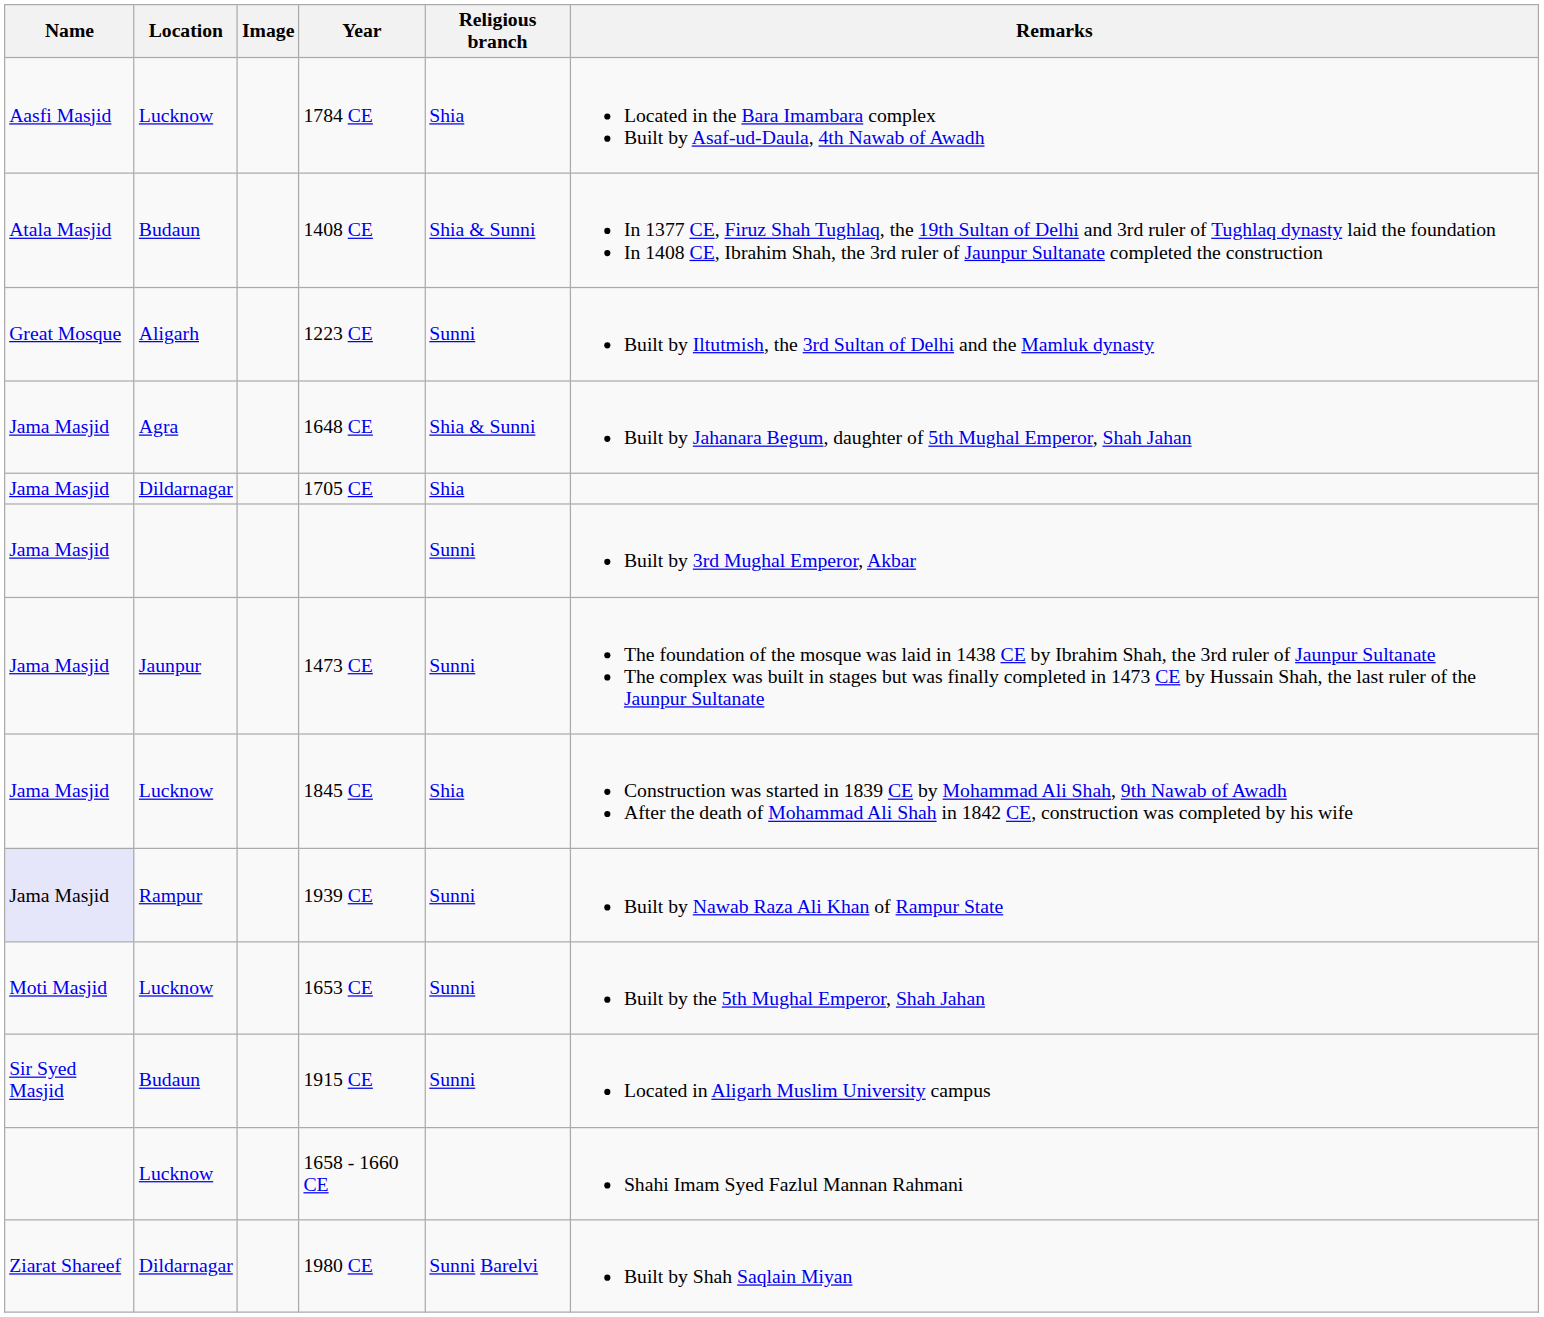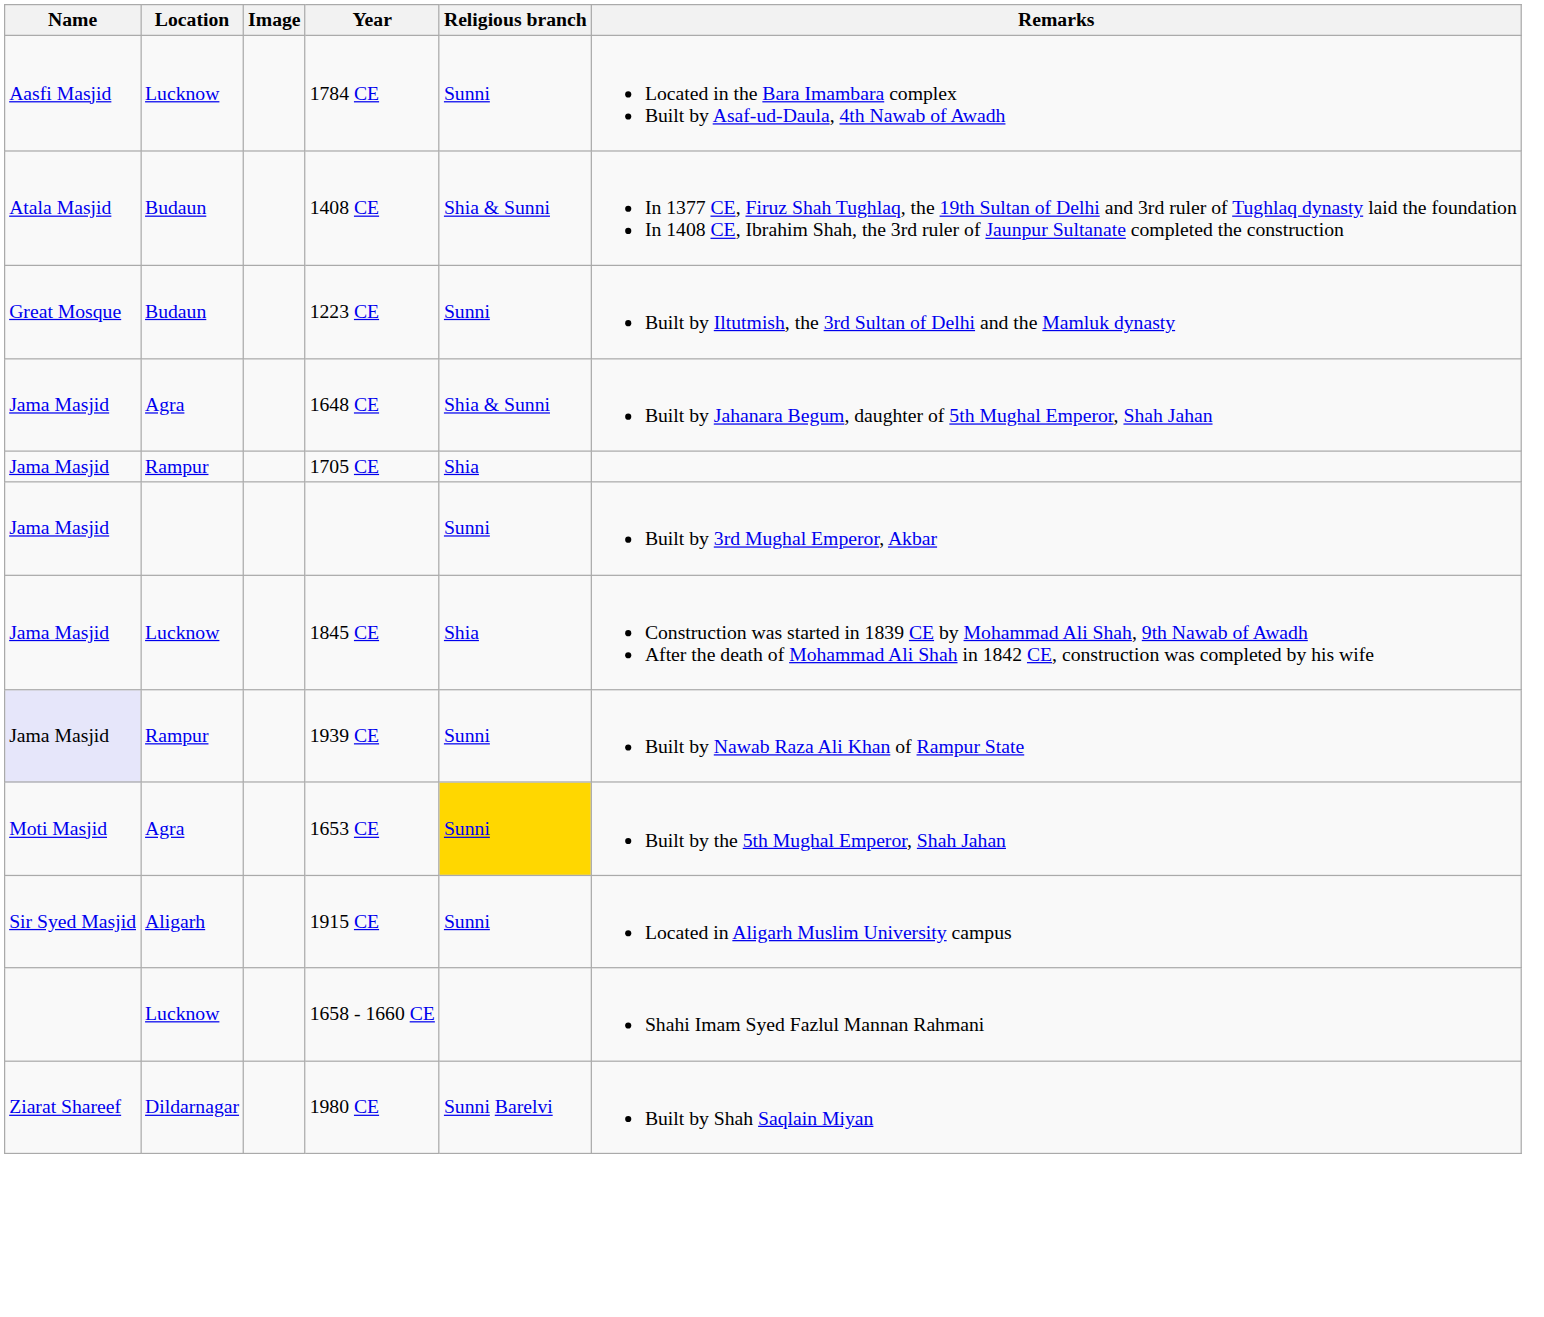1784 CE | Religious branch: Shia -> Sunni
1223 CE | Location: Aligarh -> Budaun
1705 CE | Location: Dildarnagar -> Rampur
- row: Jama Masjid | Jaunpur | 1473 CE | Sunni | The foundation of the mosque was laid in 1438 CE by Ibrahim Shah, the 3rd ruler of Jaunpur Sultanate The complex was built in stages but was finally completed in 1473 CE by Hussain Shah, the last ruler of the Jaunpur Sultanate
1653 CE | Location: Lucknow -> Agra
1653 CE | Religious branch: no background -> gold background
1915 CE | Location: Budaun -> Aligarh
